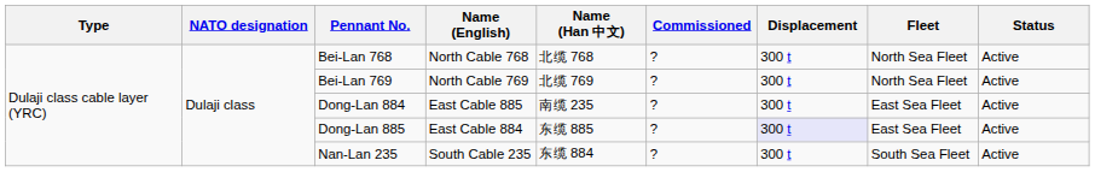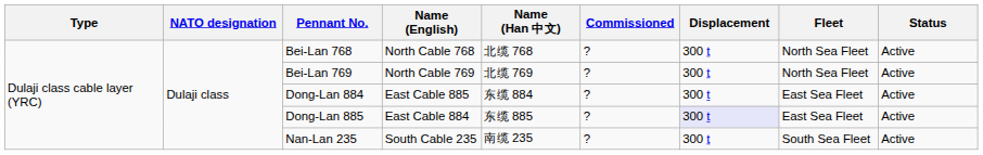Dong-Lan 884 | Name (Han 中文): 南缆 235 -> 东缆 884
Nan-Lan 235 | Name (Han 中文): 东缆 884 -> 南缆 235
